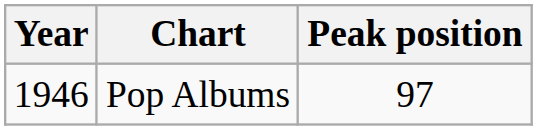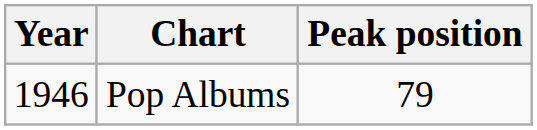Pop Albums | Peak position: 97 -> 79
